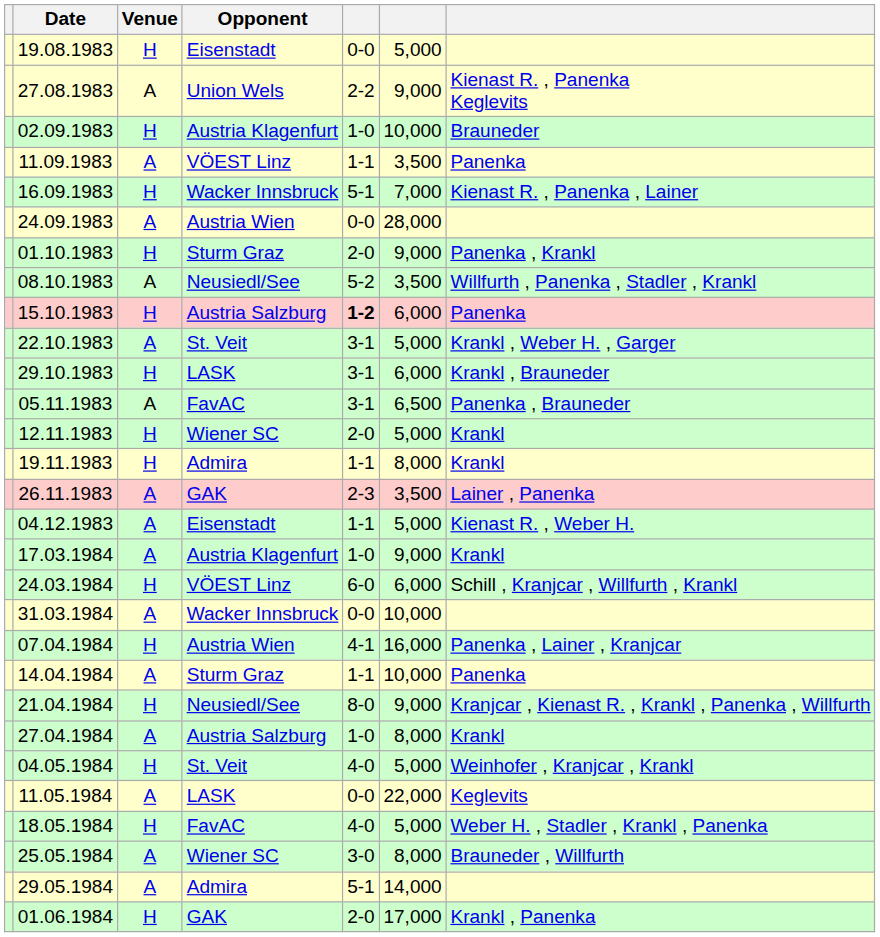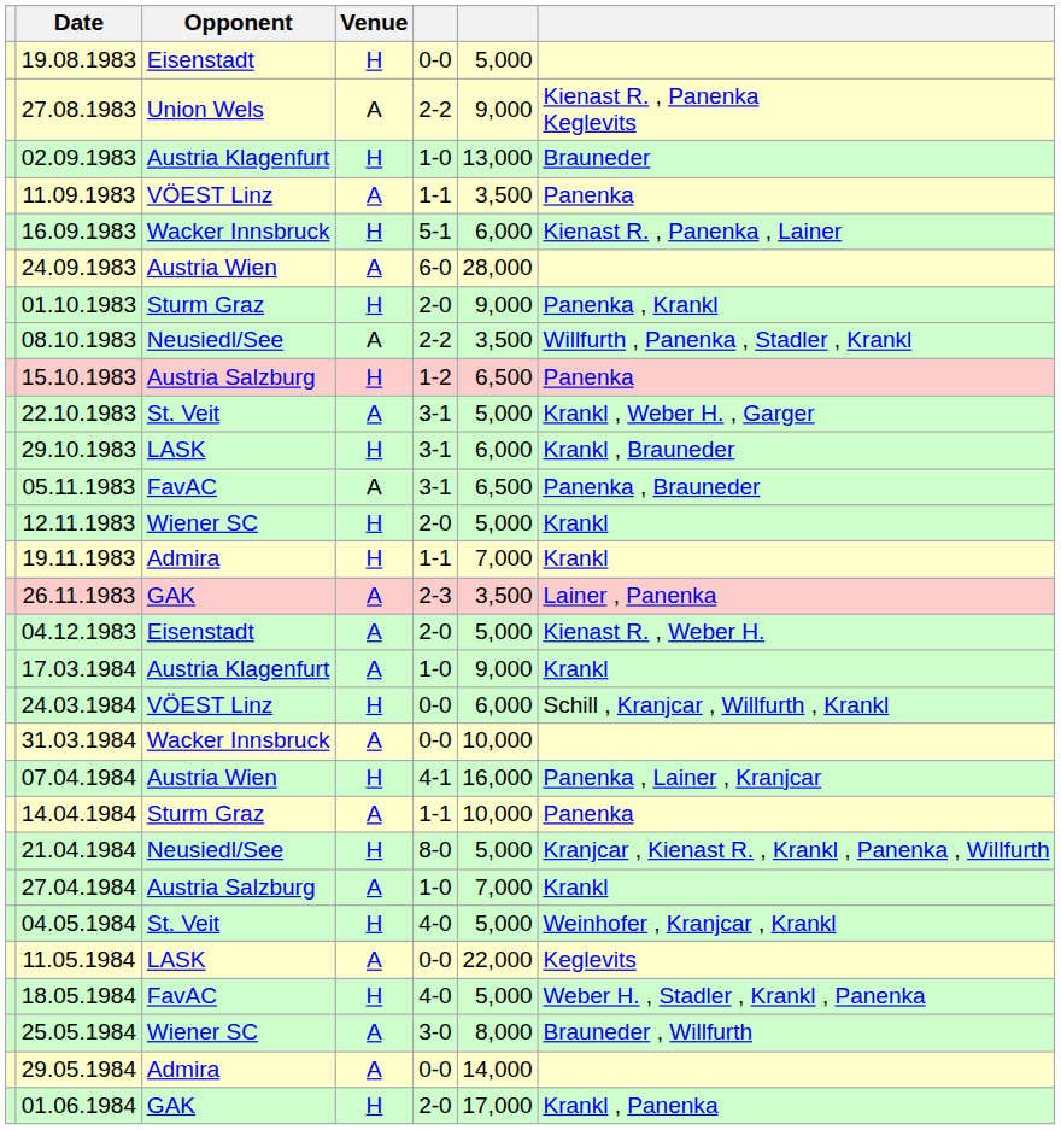columns swapped: Venue <-> Opponent
02.09.1983 | column 6: 10,000 -> 13,000
16.09.1983 | column 6: 7,000 -> 6,000
24.09.1983 | column 5: 0-0 -> 6-0
08.10.1983 | column 5: 5-2 -> 2-2
15.10.1983 | column 5: bold -> normal
15.10.1983 | column 6: 6,000 -> 6,500
19.11.1983 | column 6: 8,000 -> 7,000
04.12.1983 | column 5: 1-1 -> 2-0
24.03.1984 | column 5: 6-0 -> 0-0
21.04.1984 | column 6: 9,000 -> 5,000
27.04.1984 | column 6: 8,000 -> 7,000
29.05.1984 | column 5: 5-1 -> 0-0
